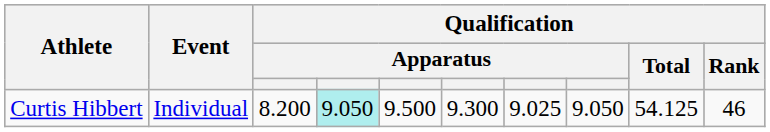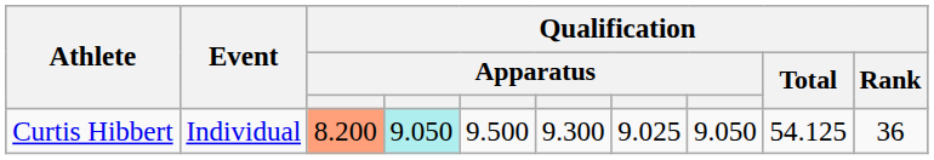Curtis Hibbert | column 3: no background -> lightsalmon background
Curtis Hibbert | Qualification / Rank: 46 -> 36
